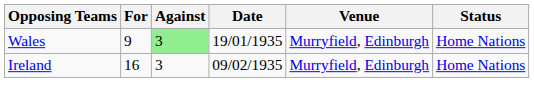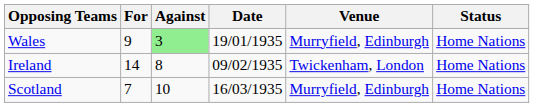Ireland | For: 16 -> 14
Ireland | Against: 3 -> 8
Ireland | Venue: Murryfield, Edinburgh -> Twickenham, London
+ row: Scotland | 7 | 10 | 16/03/1935 | Murryfield, Edinburgh | Home Nations
